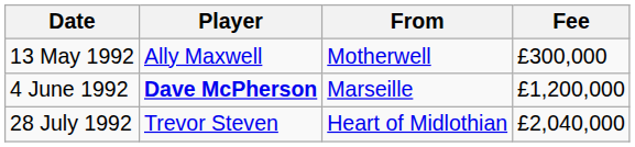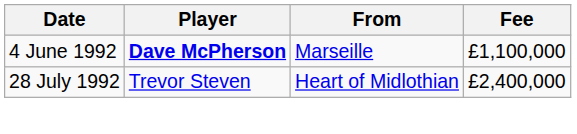- row: 13 May 1992 | Ally Maxwell | Motherwell | £300,000
4 June 1992 | Fee: £1,200,000 -> £1,100,000
28 July 1992 | Fee: £2,040,000 -> £2,400,000
